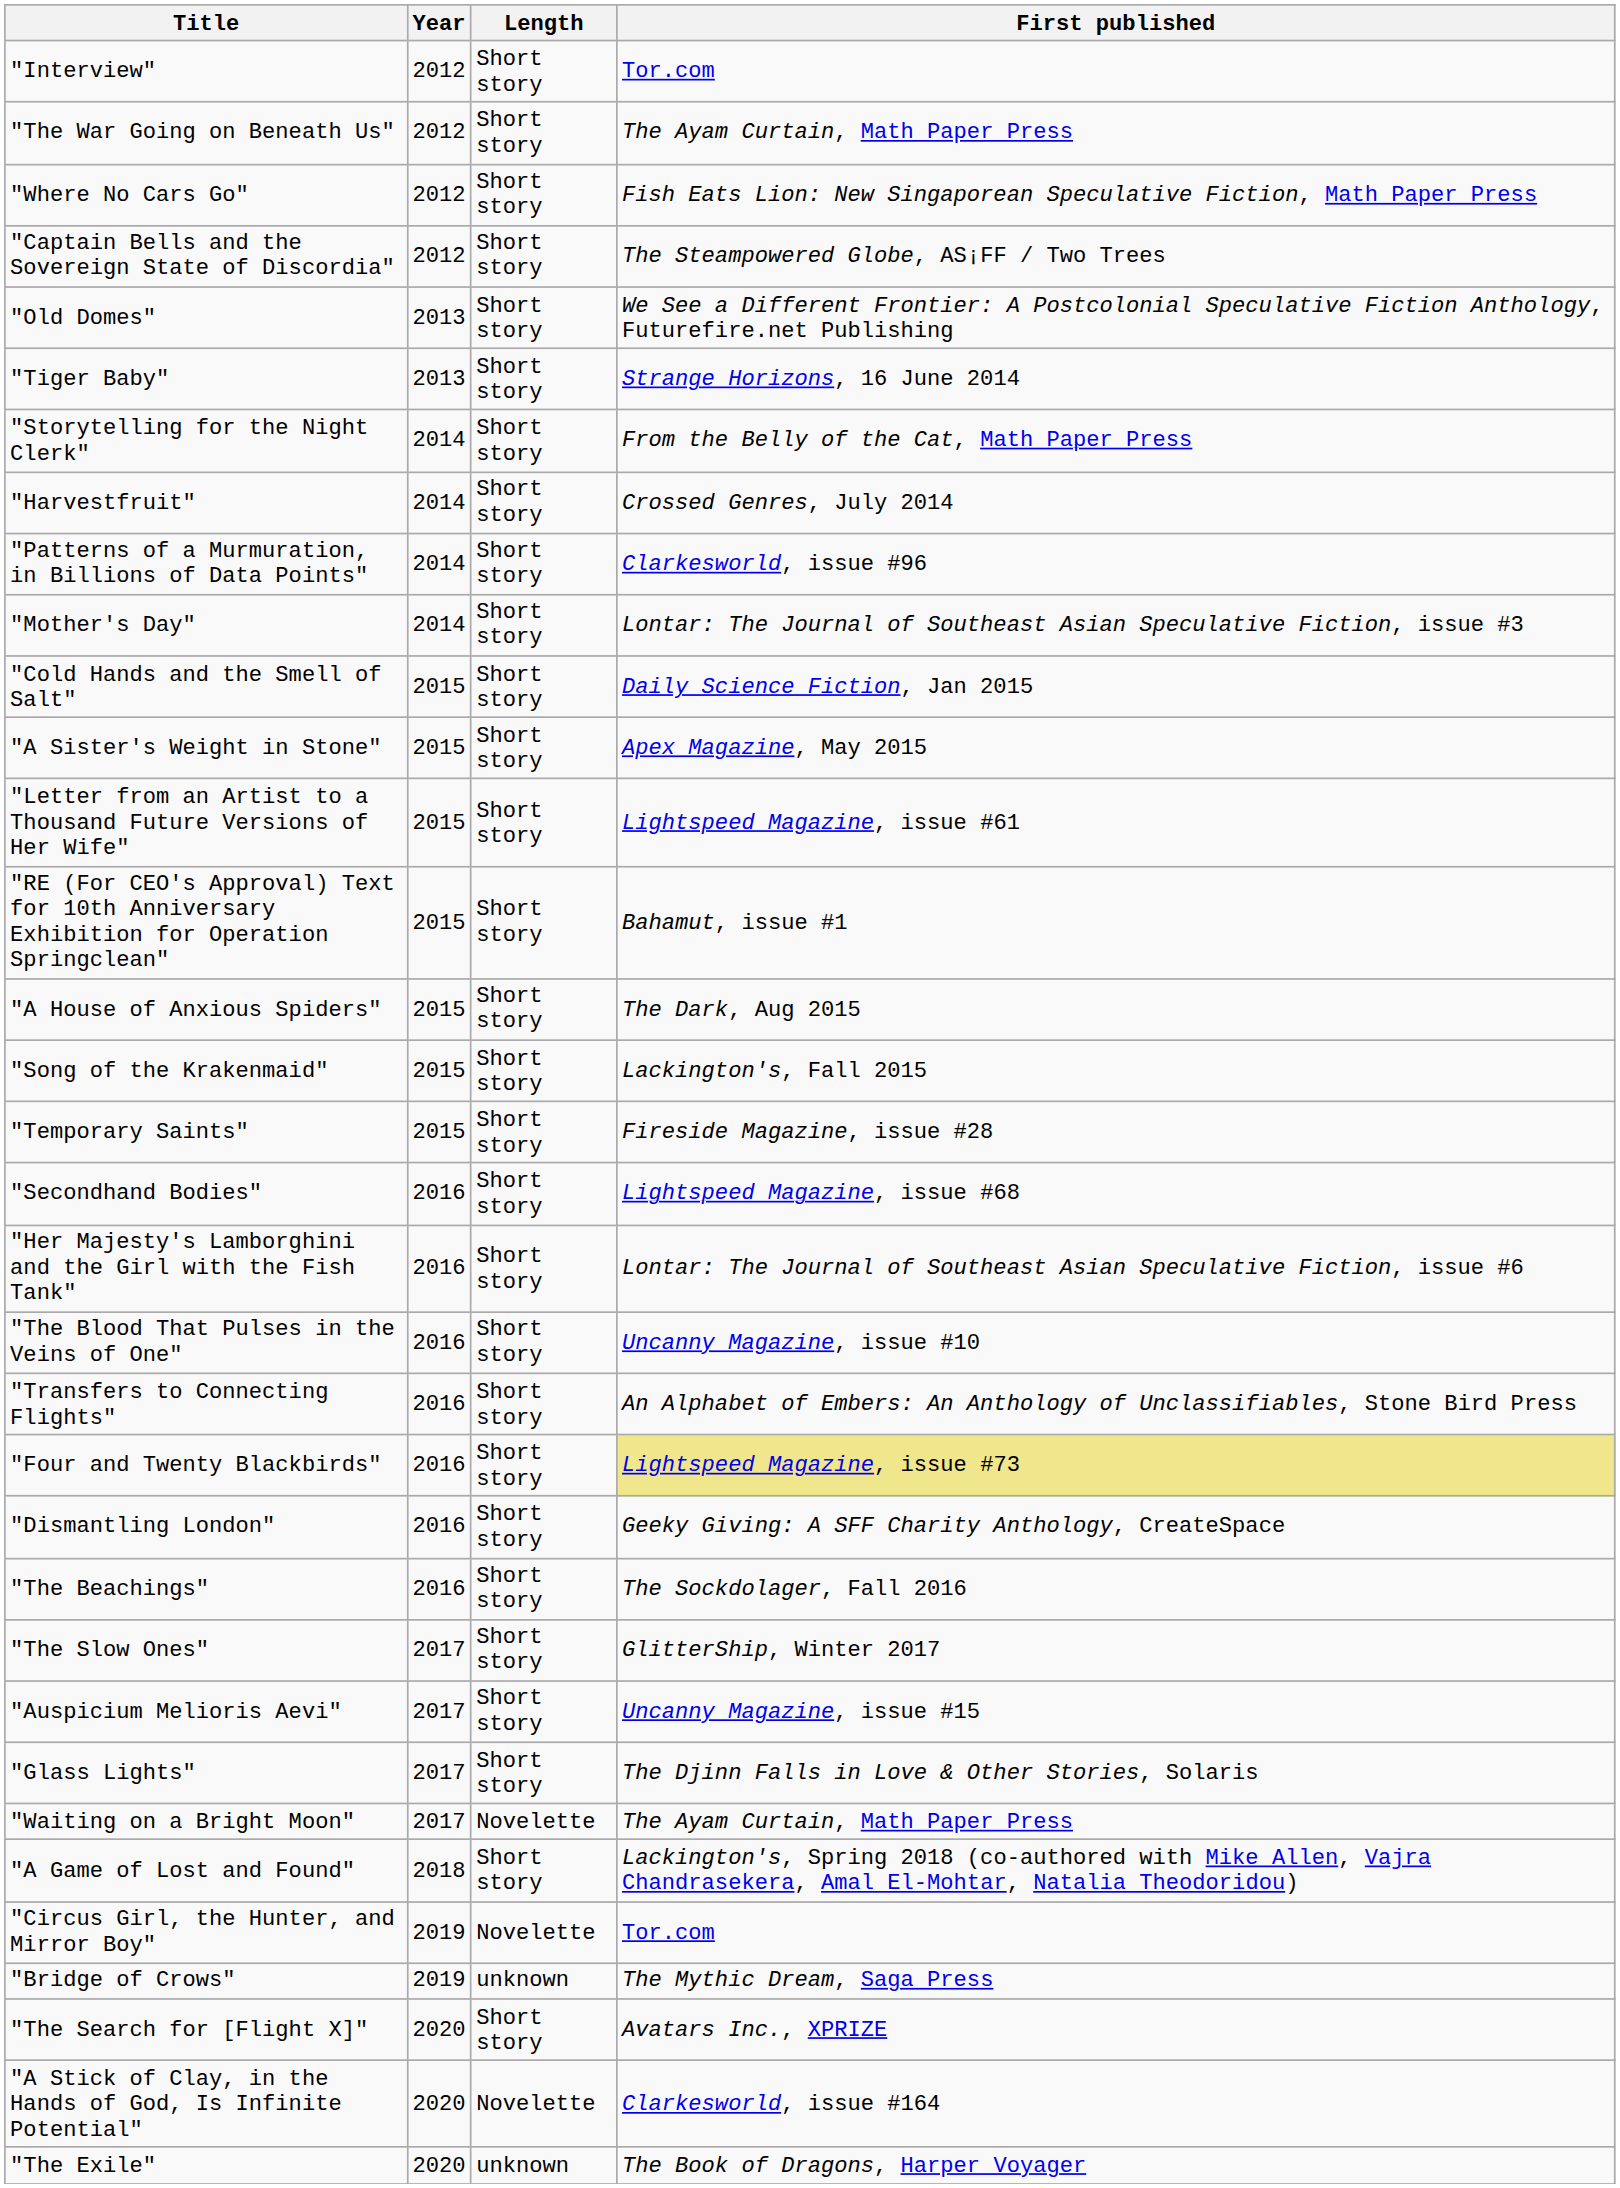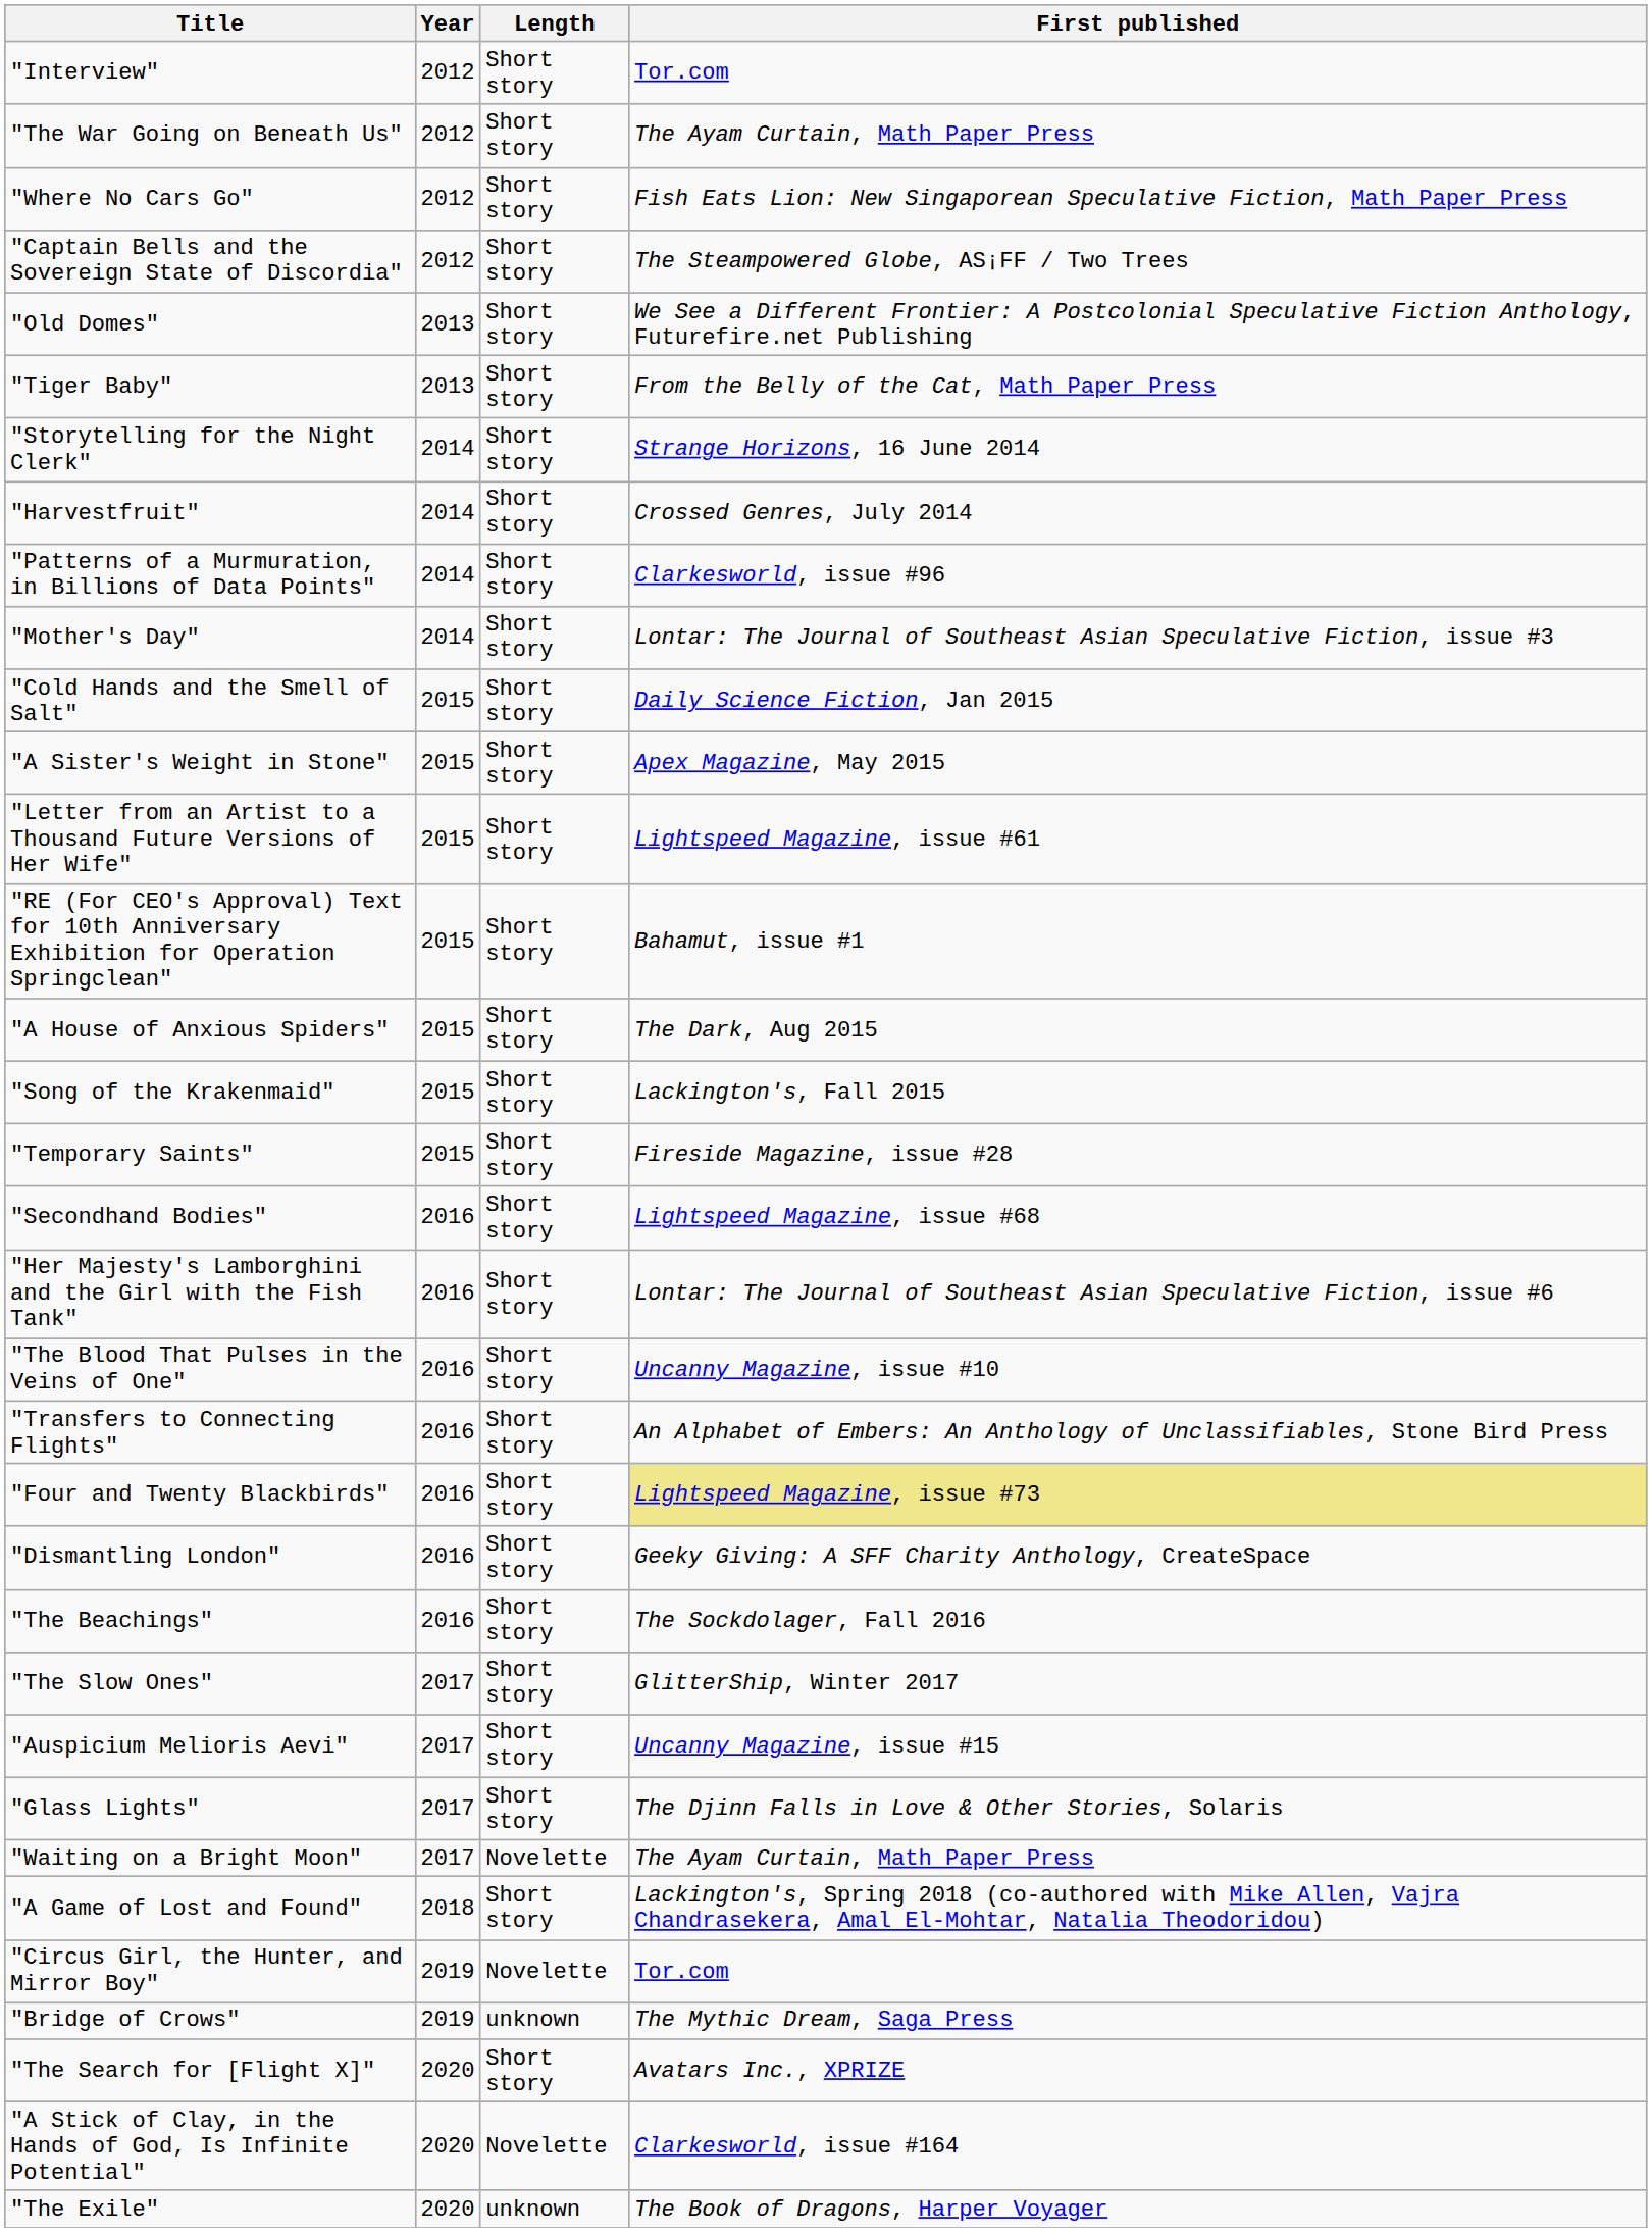"Tiger Baby" | First published: Strange Horizons, 16 June 2014 -> From the Belly of the Cat, Math Paper Press
"Storytelling for the Night Clerk" | First published: From the Belly of the Cat, Math Paper Press -> Strange Horizons, 16 June 2014
